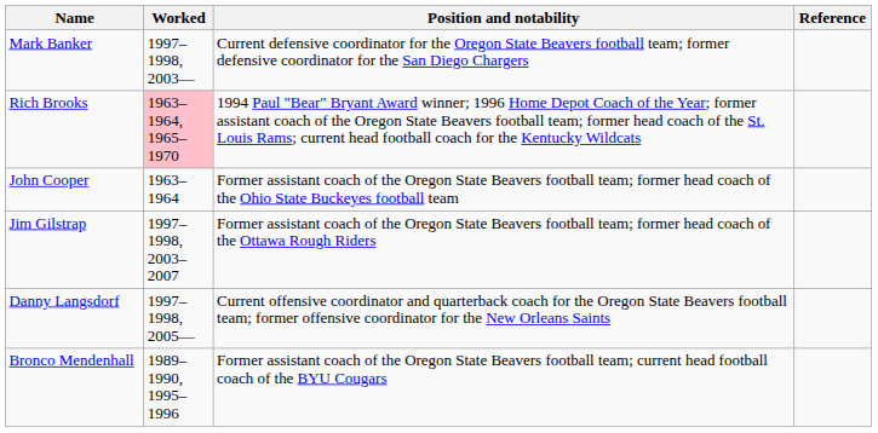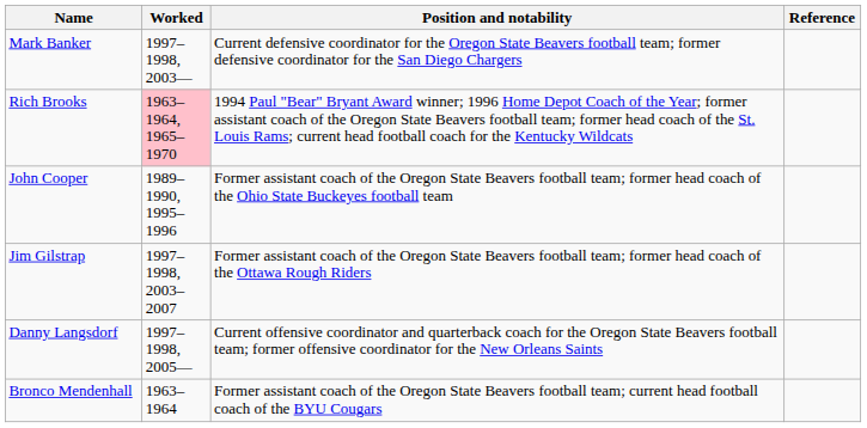John Cooper | Worked: 1963–1964 -> 1989–1990, 1995–1996
Bronco Mendenhall | Worked: 1989–1990, 1995–1996 -> 1963–1964
